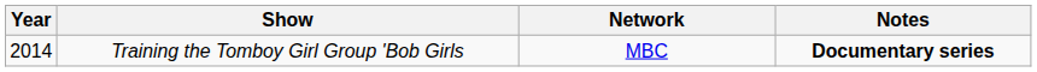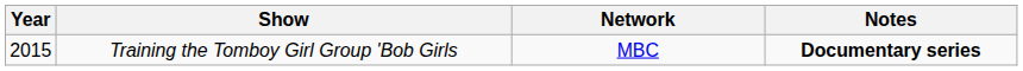Training the Tomboy Girl Group 'Bob Girls | Year: 2014 -> 2015
